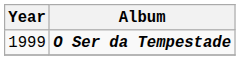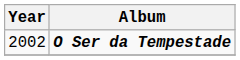O Ser da Tempestade | Year: 1999 -> 2002
